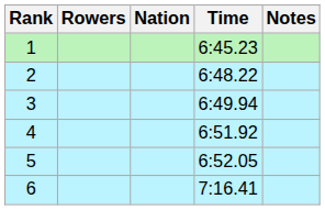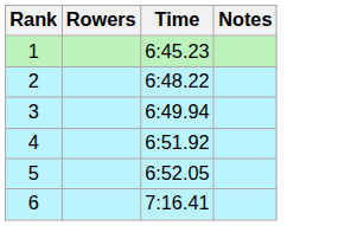- column: Nation
